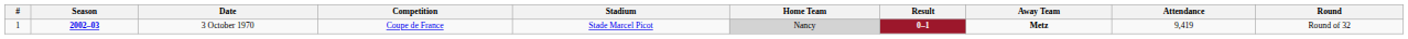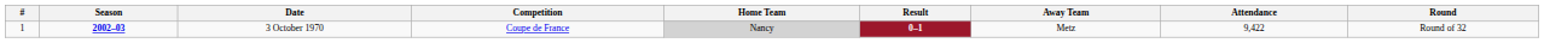- column: Stadium | Stade Marcel Picot
3 October 1970 | Away Team: bold -> normal
3 October 1970 | Attendance: 9,419 -> 9,422
